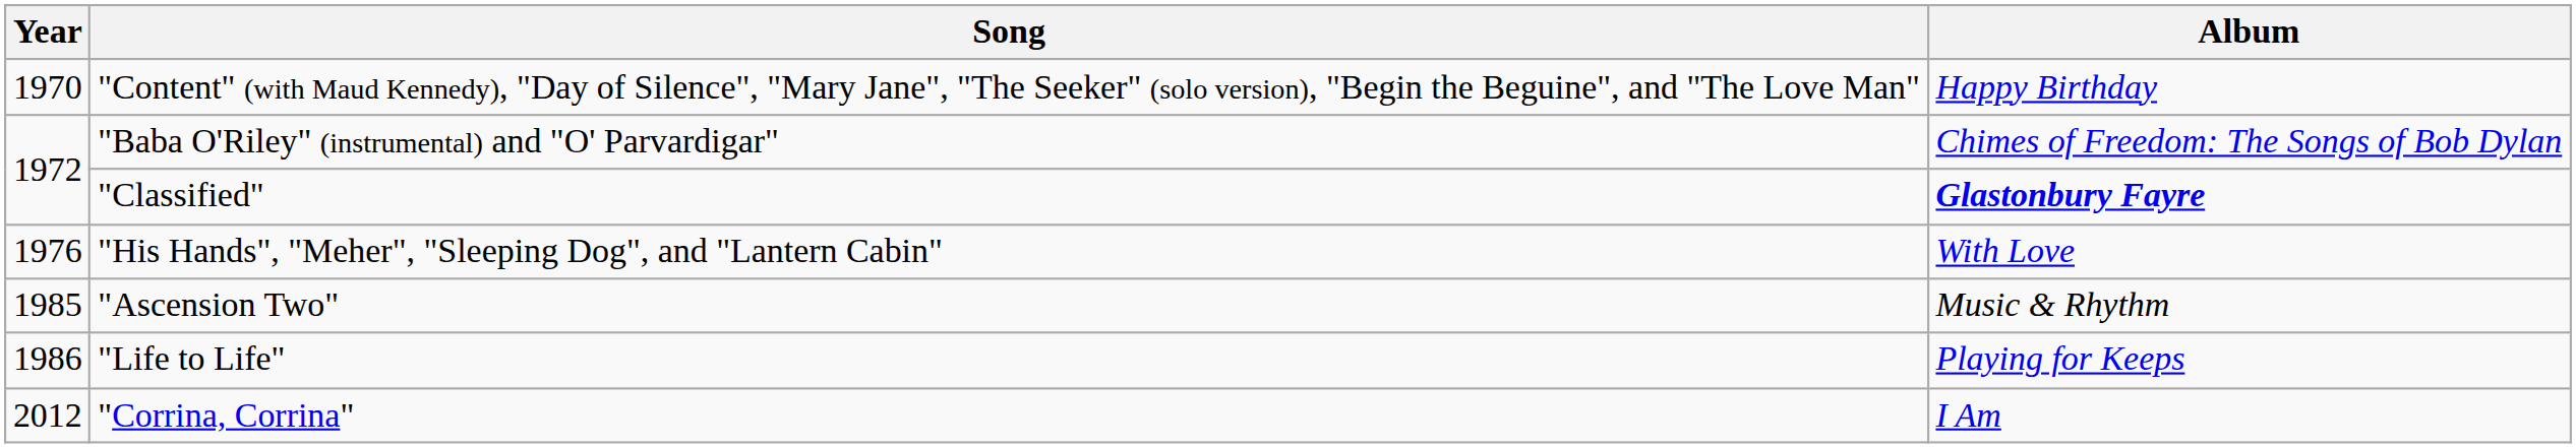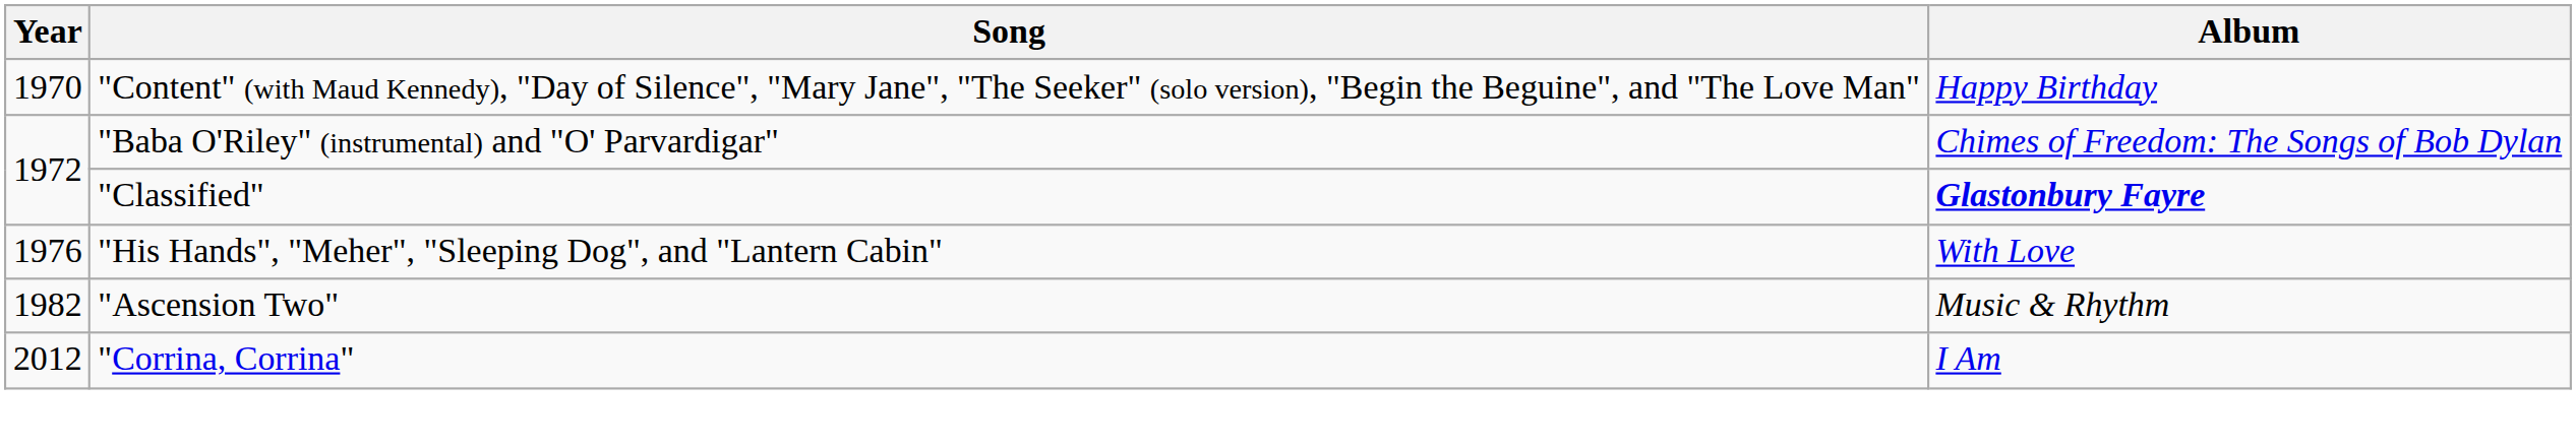"Ascension Two" | Year: 1985 -> 1982
- row: 1986 | "Life to Life" | Playing for Keeps
